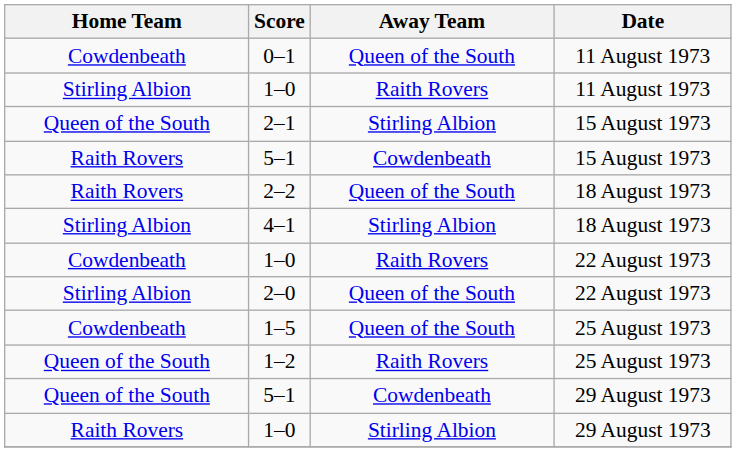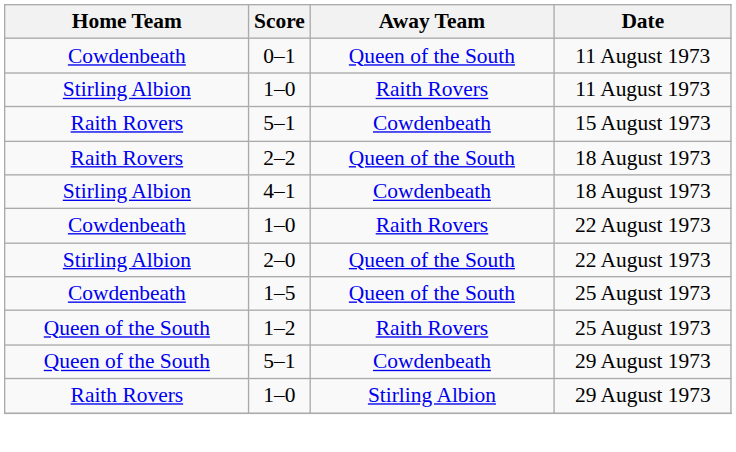- row: Queen of the South | 2–1 | Stirling Albion | 15 August 1973
4–1 | Away Team: Stirling Albion -> Cowdenbeath
